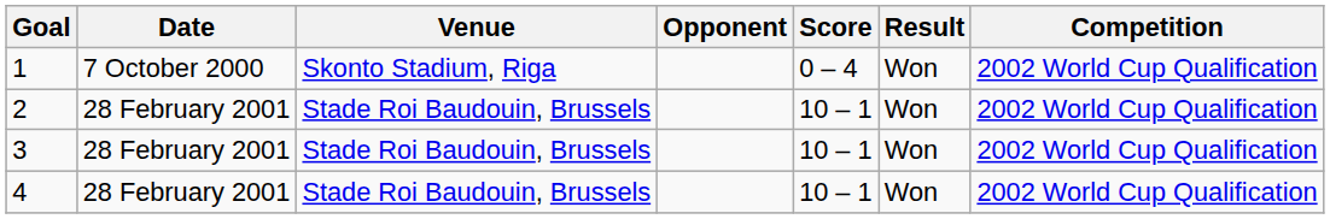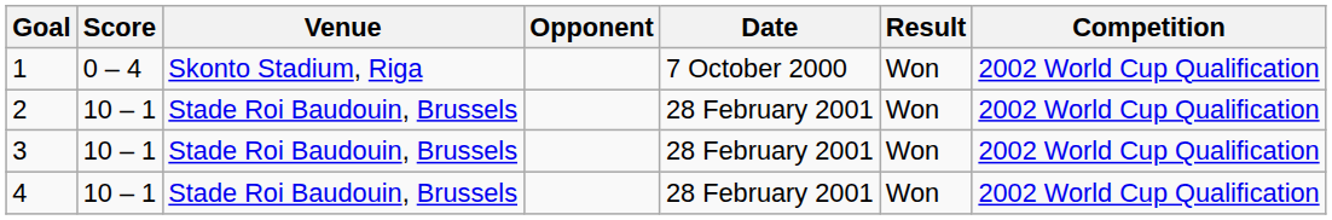columns swapped: Date <-> Score
